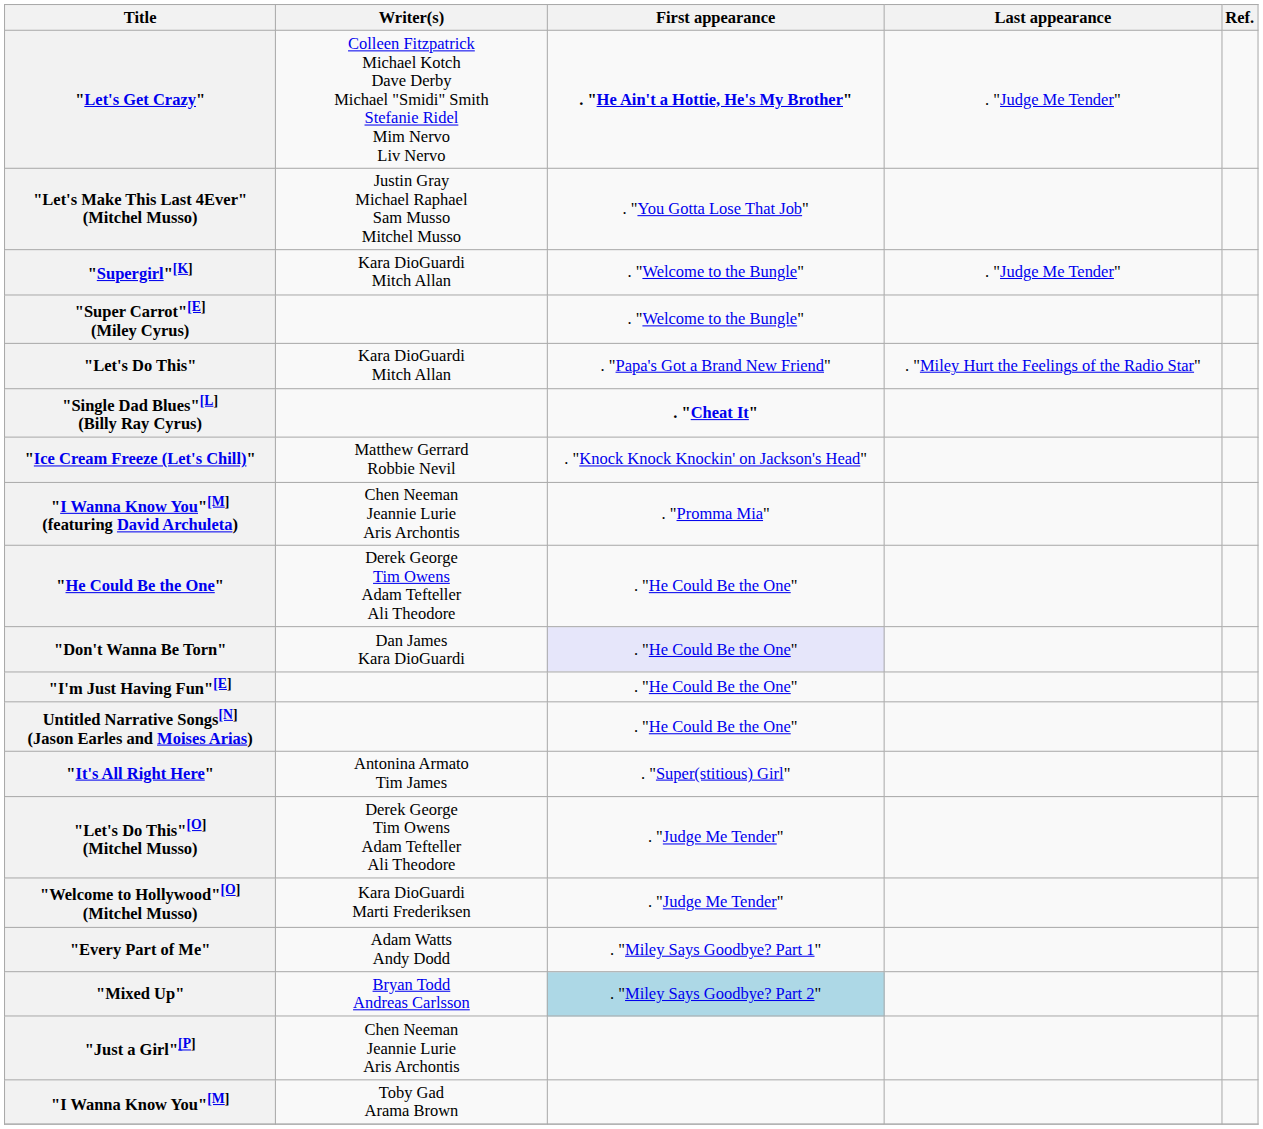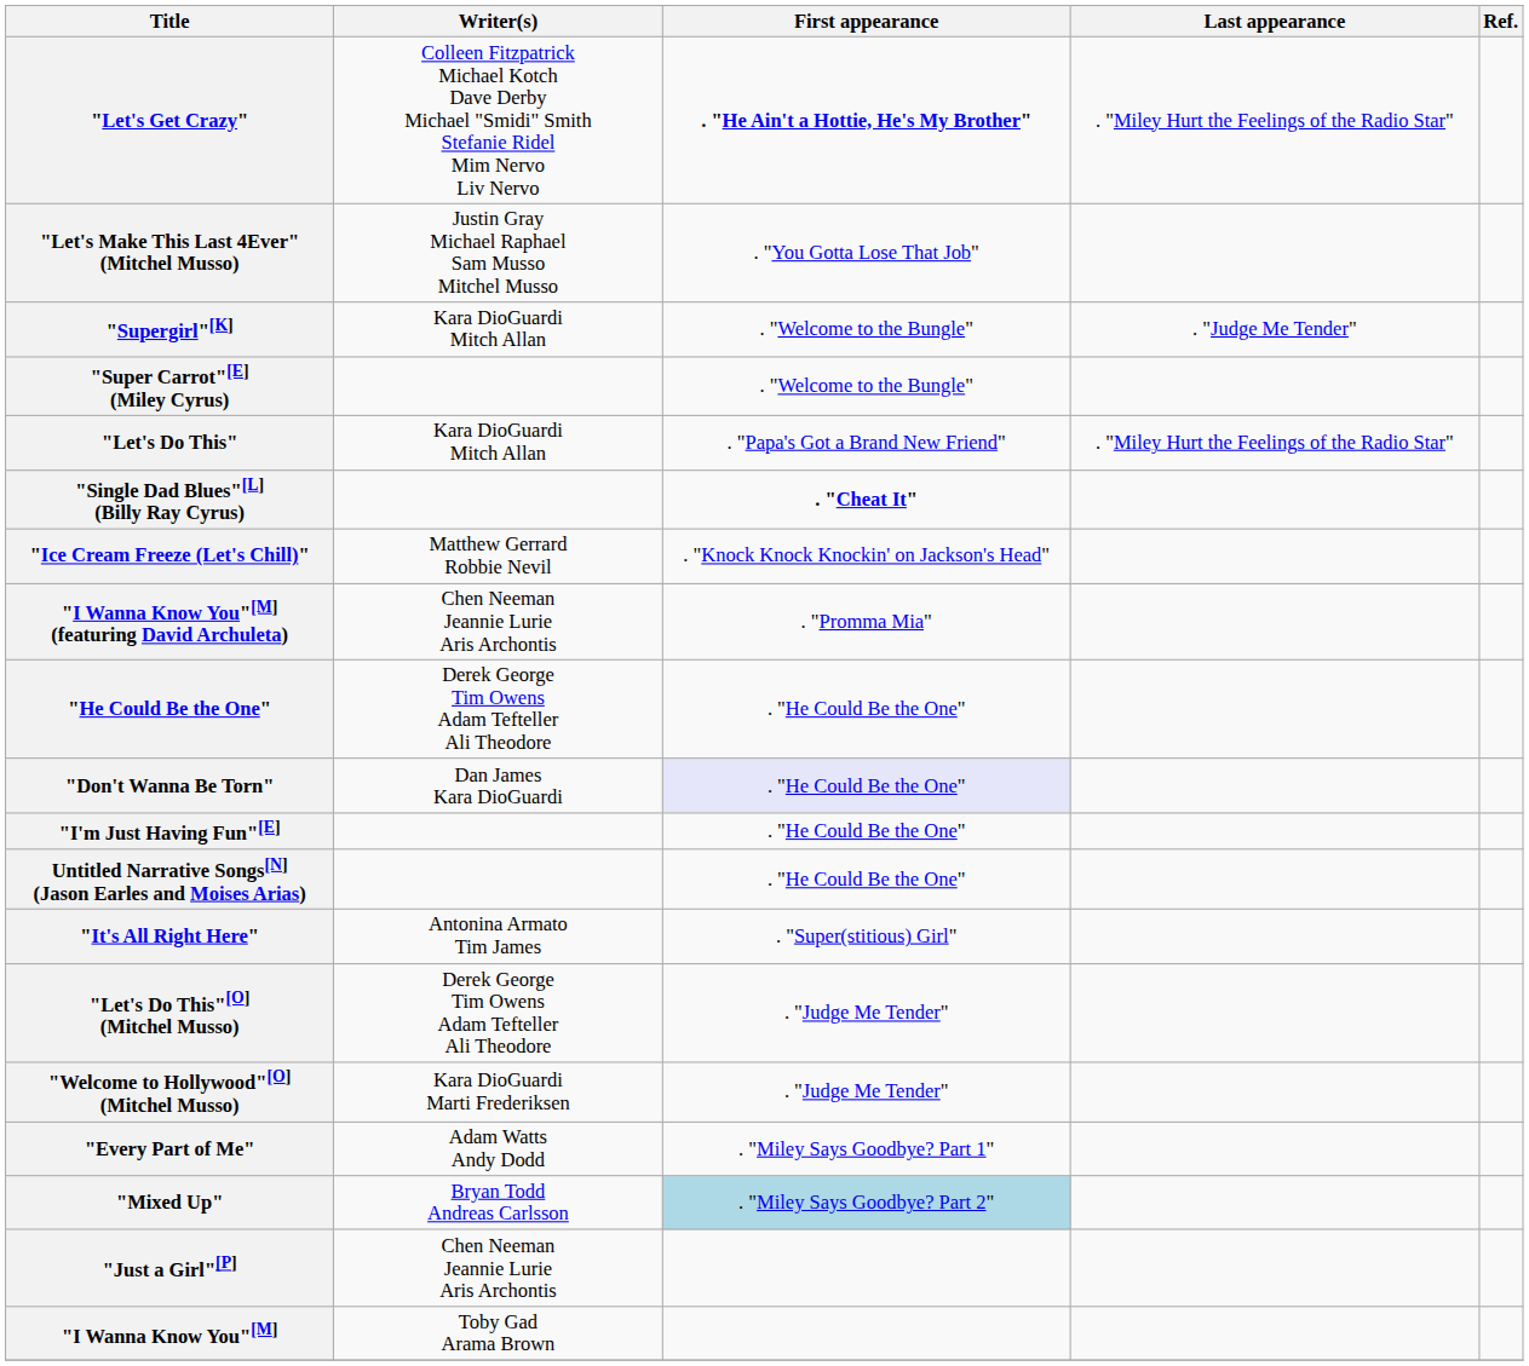"Let's Get Crazy" | Last appearance: . "Judge Me Tender" -> . "Miley Hurt the Feelings of the Radio Star"
